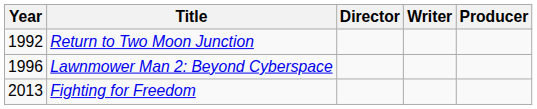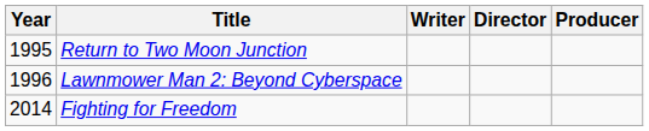columns swapped: Director <-> Writer
Return to Two Moon Junction | Year: 1992 -> 1995
Fighting for Freedom | Year: 2013 -> 2014
